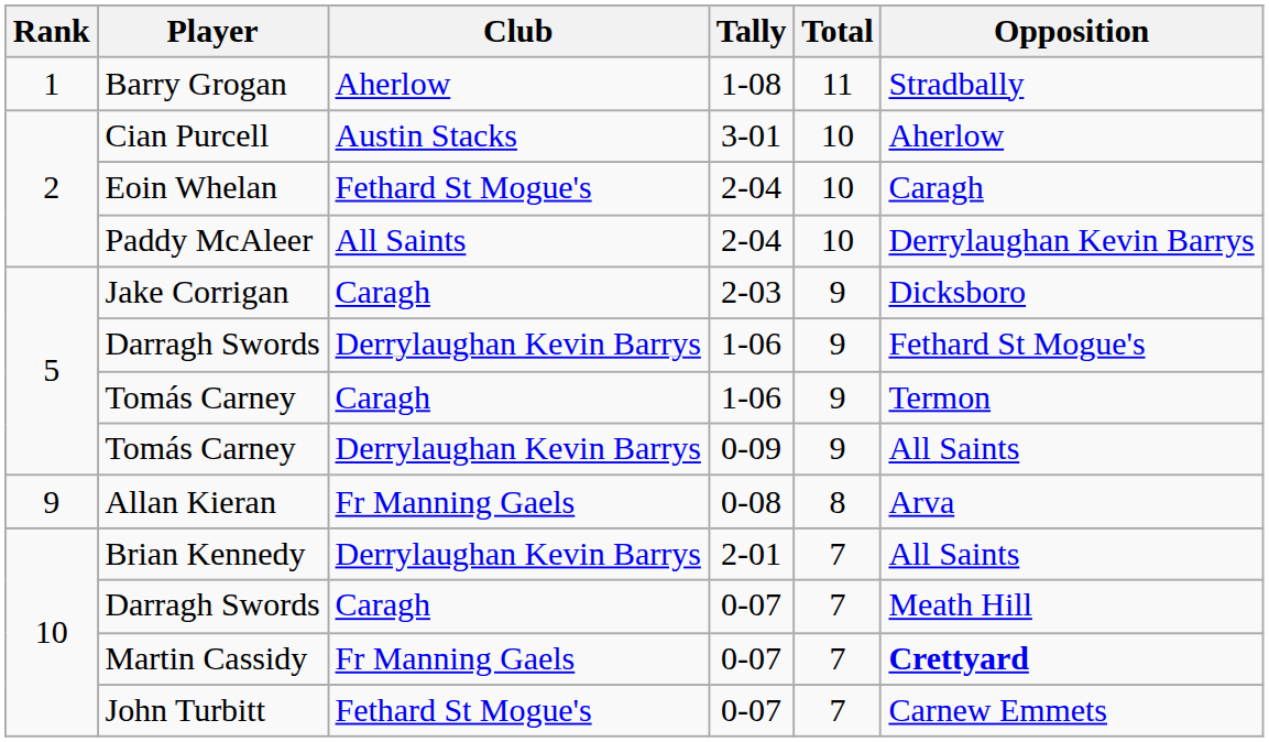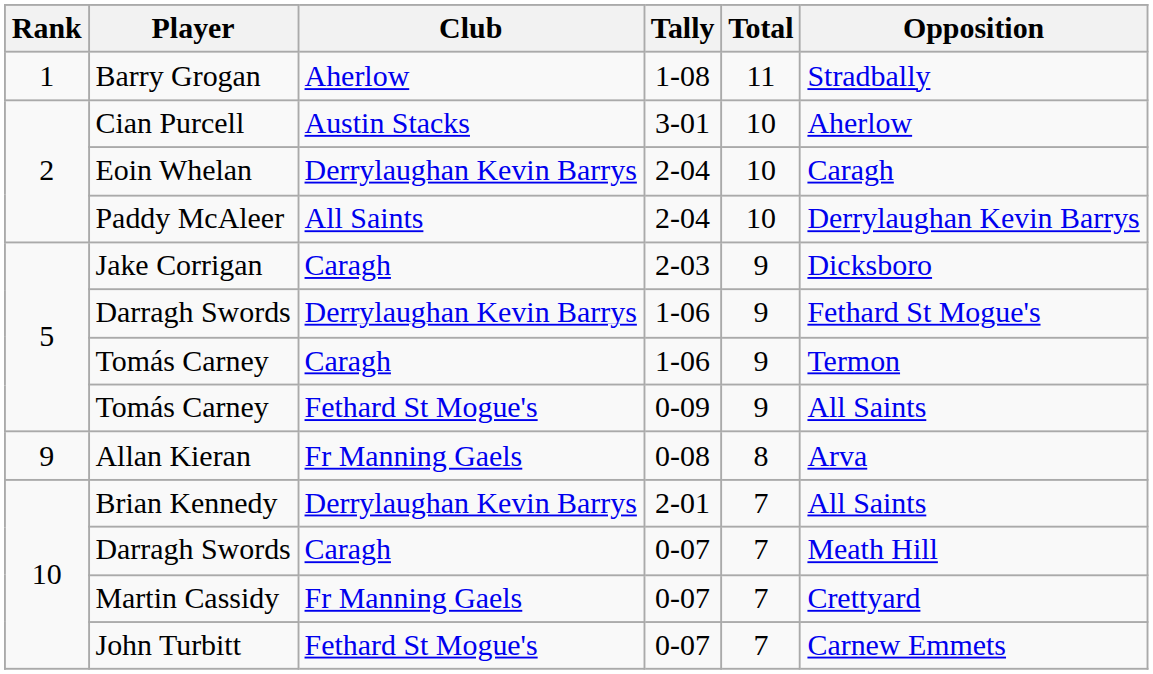Eoin Whelan | Club: Fethard St Mogue's -> Derrylaughan Kevin Barrys
Tomás Carney / 0-09 | Club: Derrylaughan Kevin Barrys -> Fethard St Mogue's
Martin Cassidy | Opposition: bold -> normal
